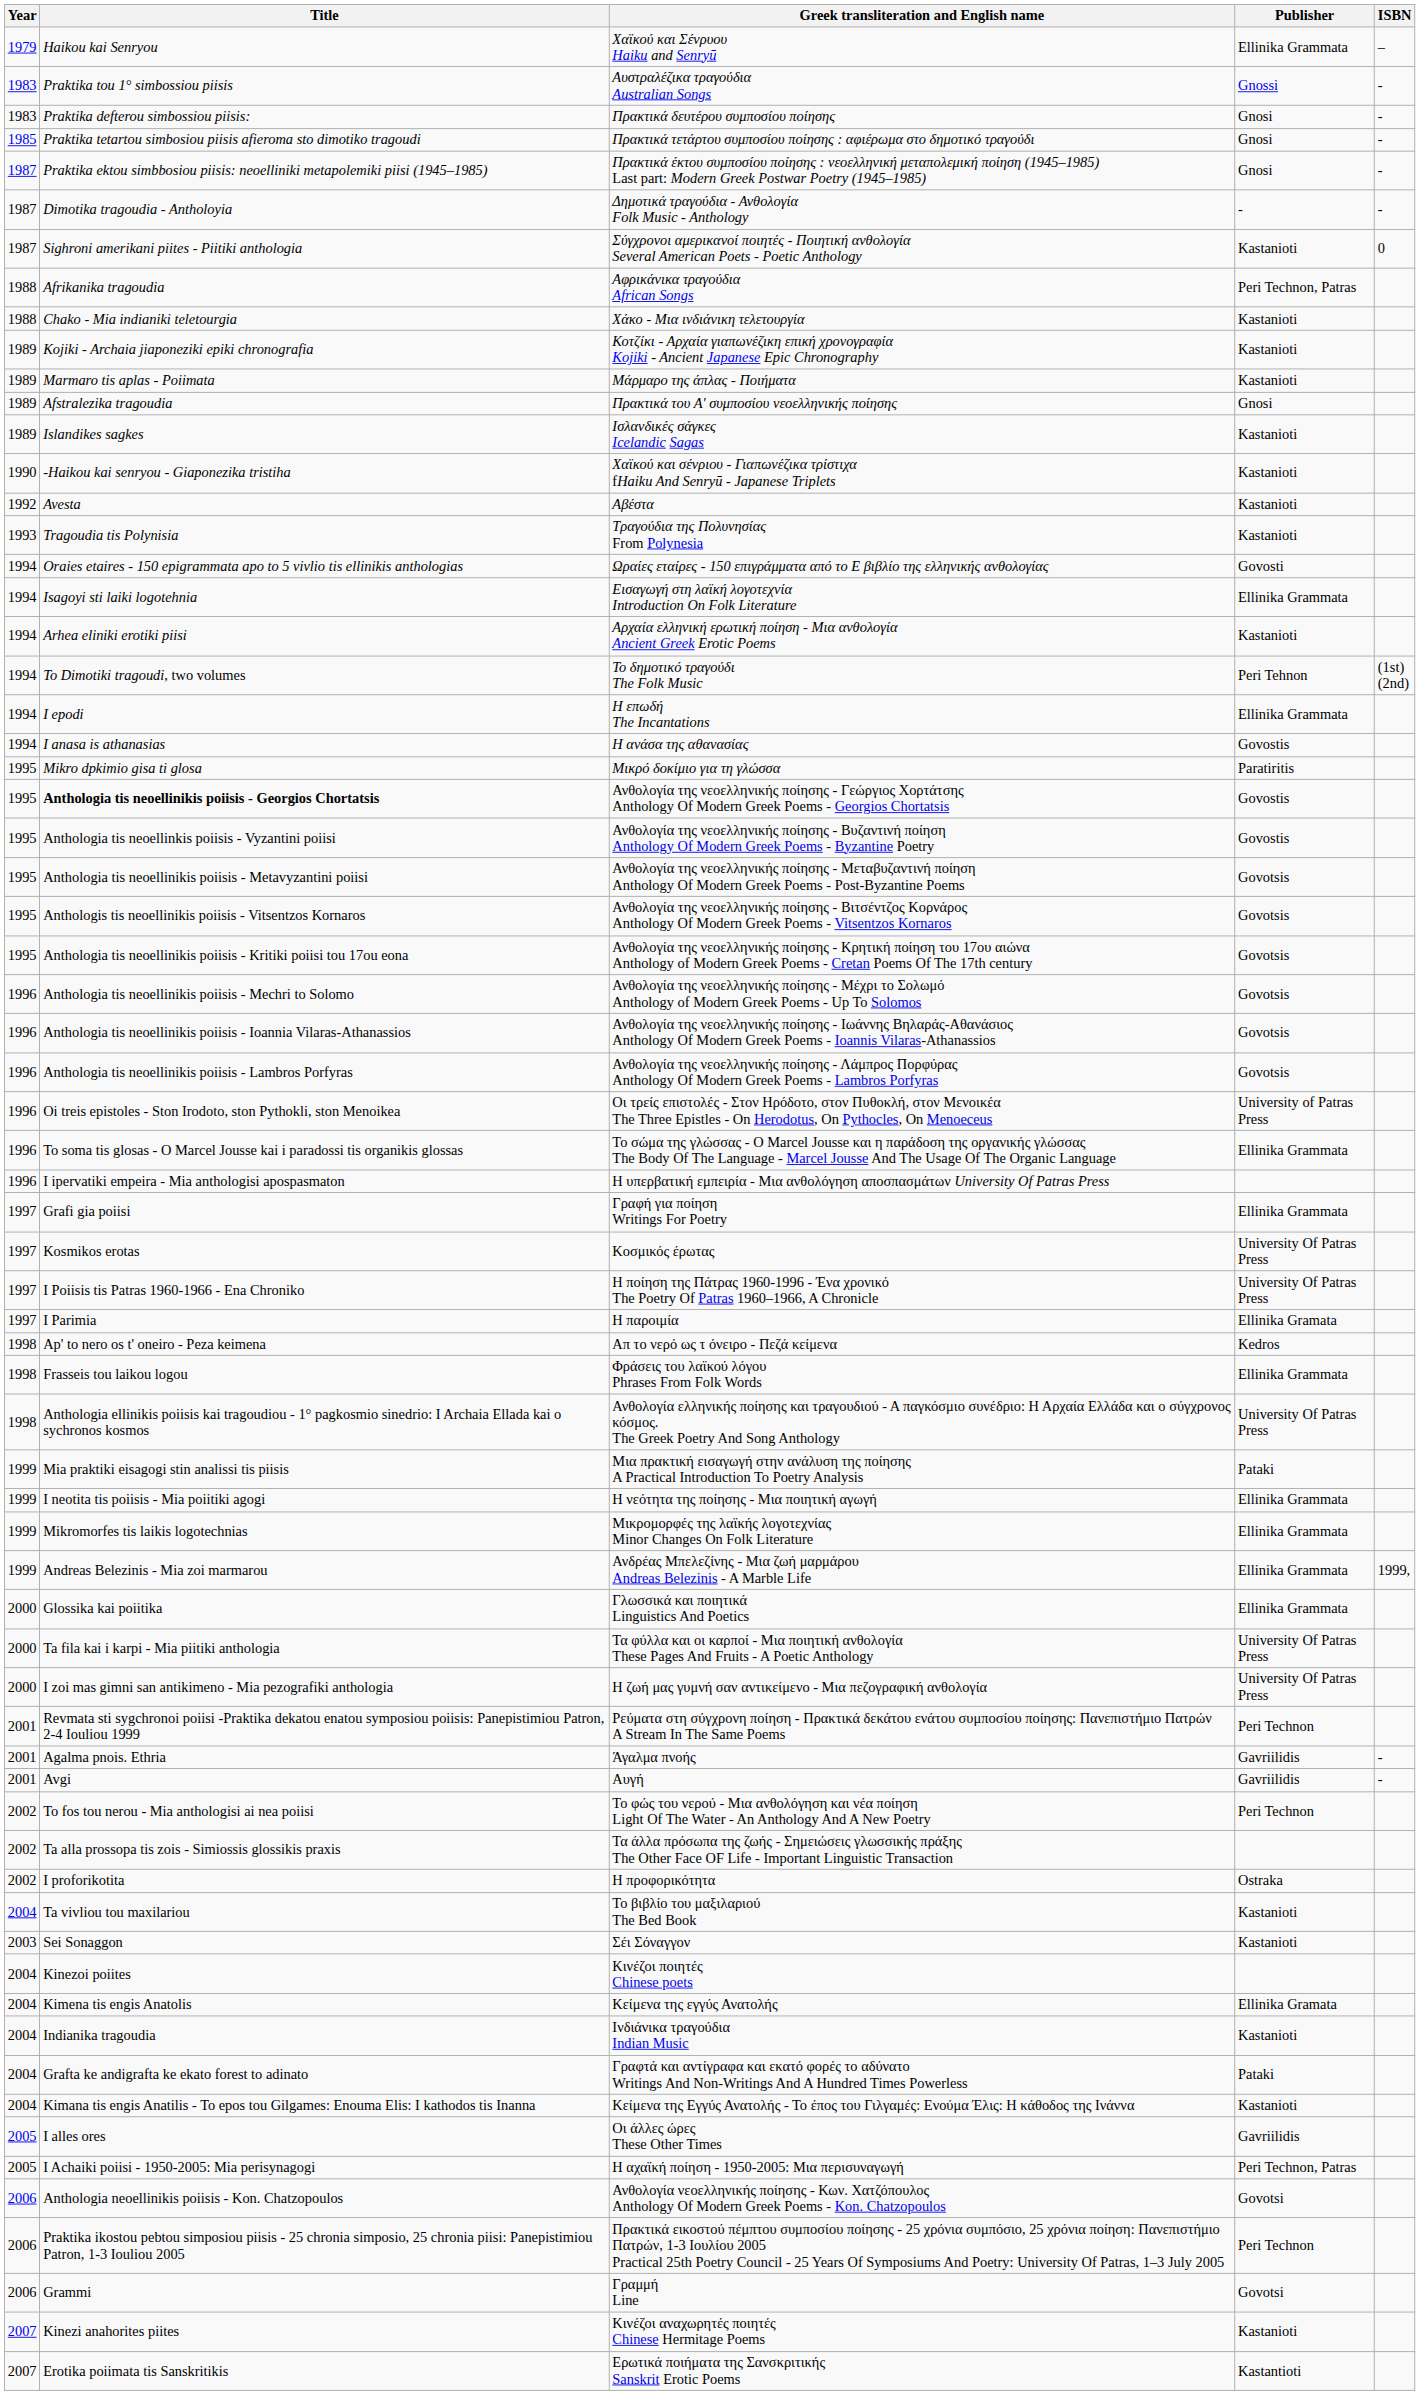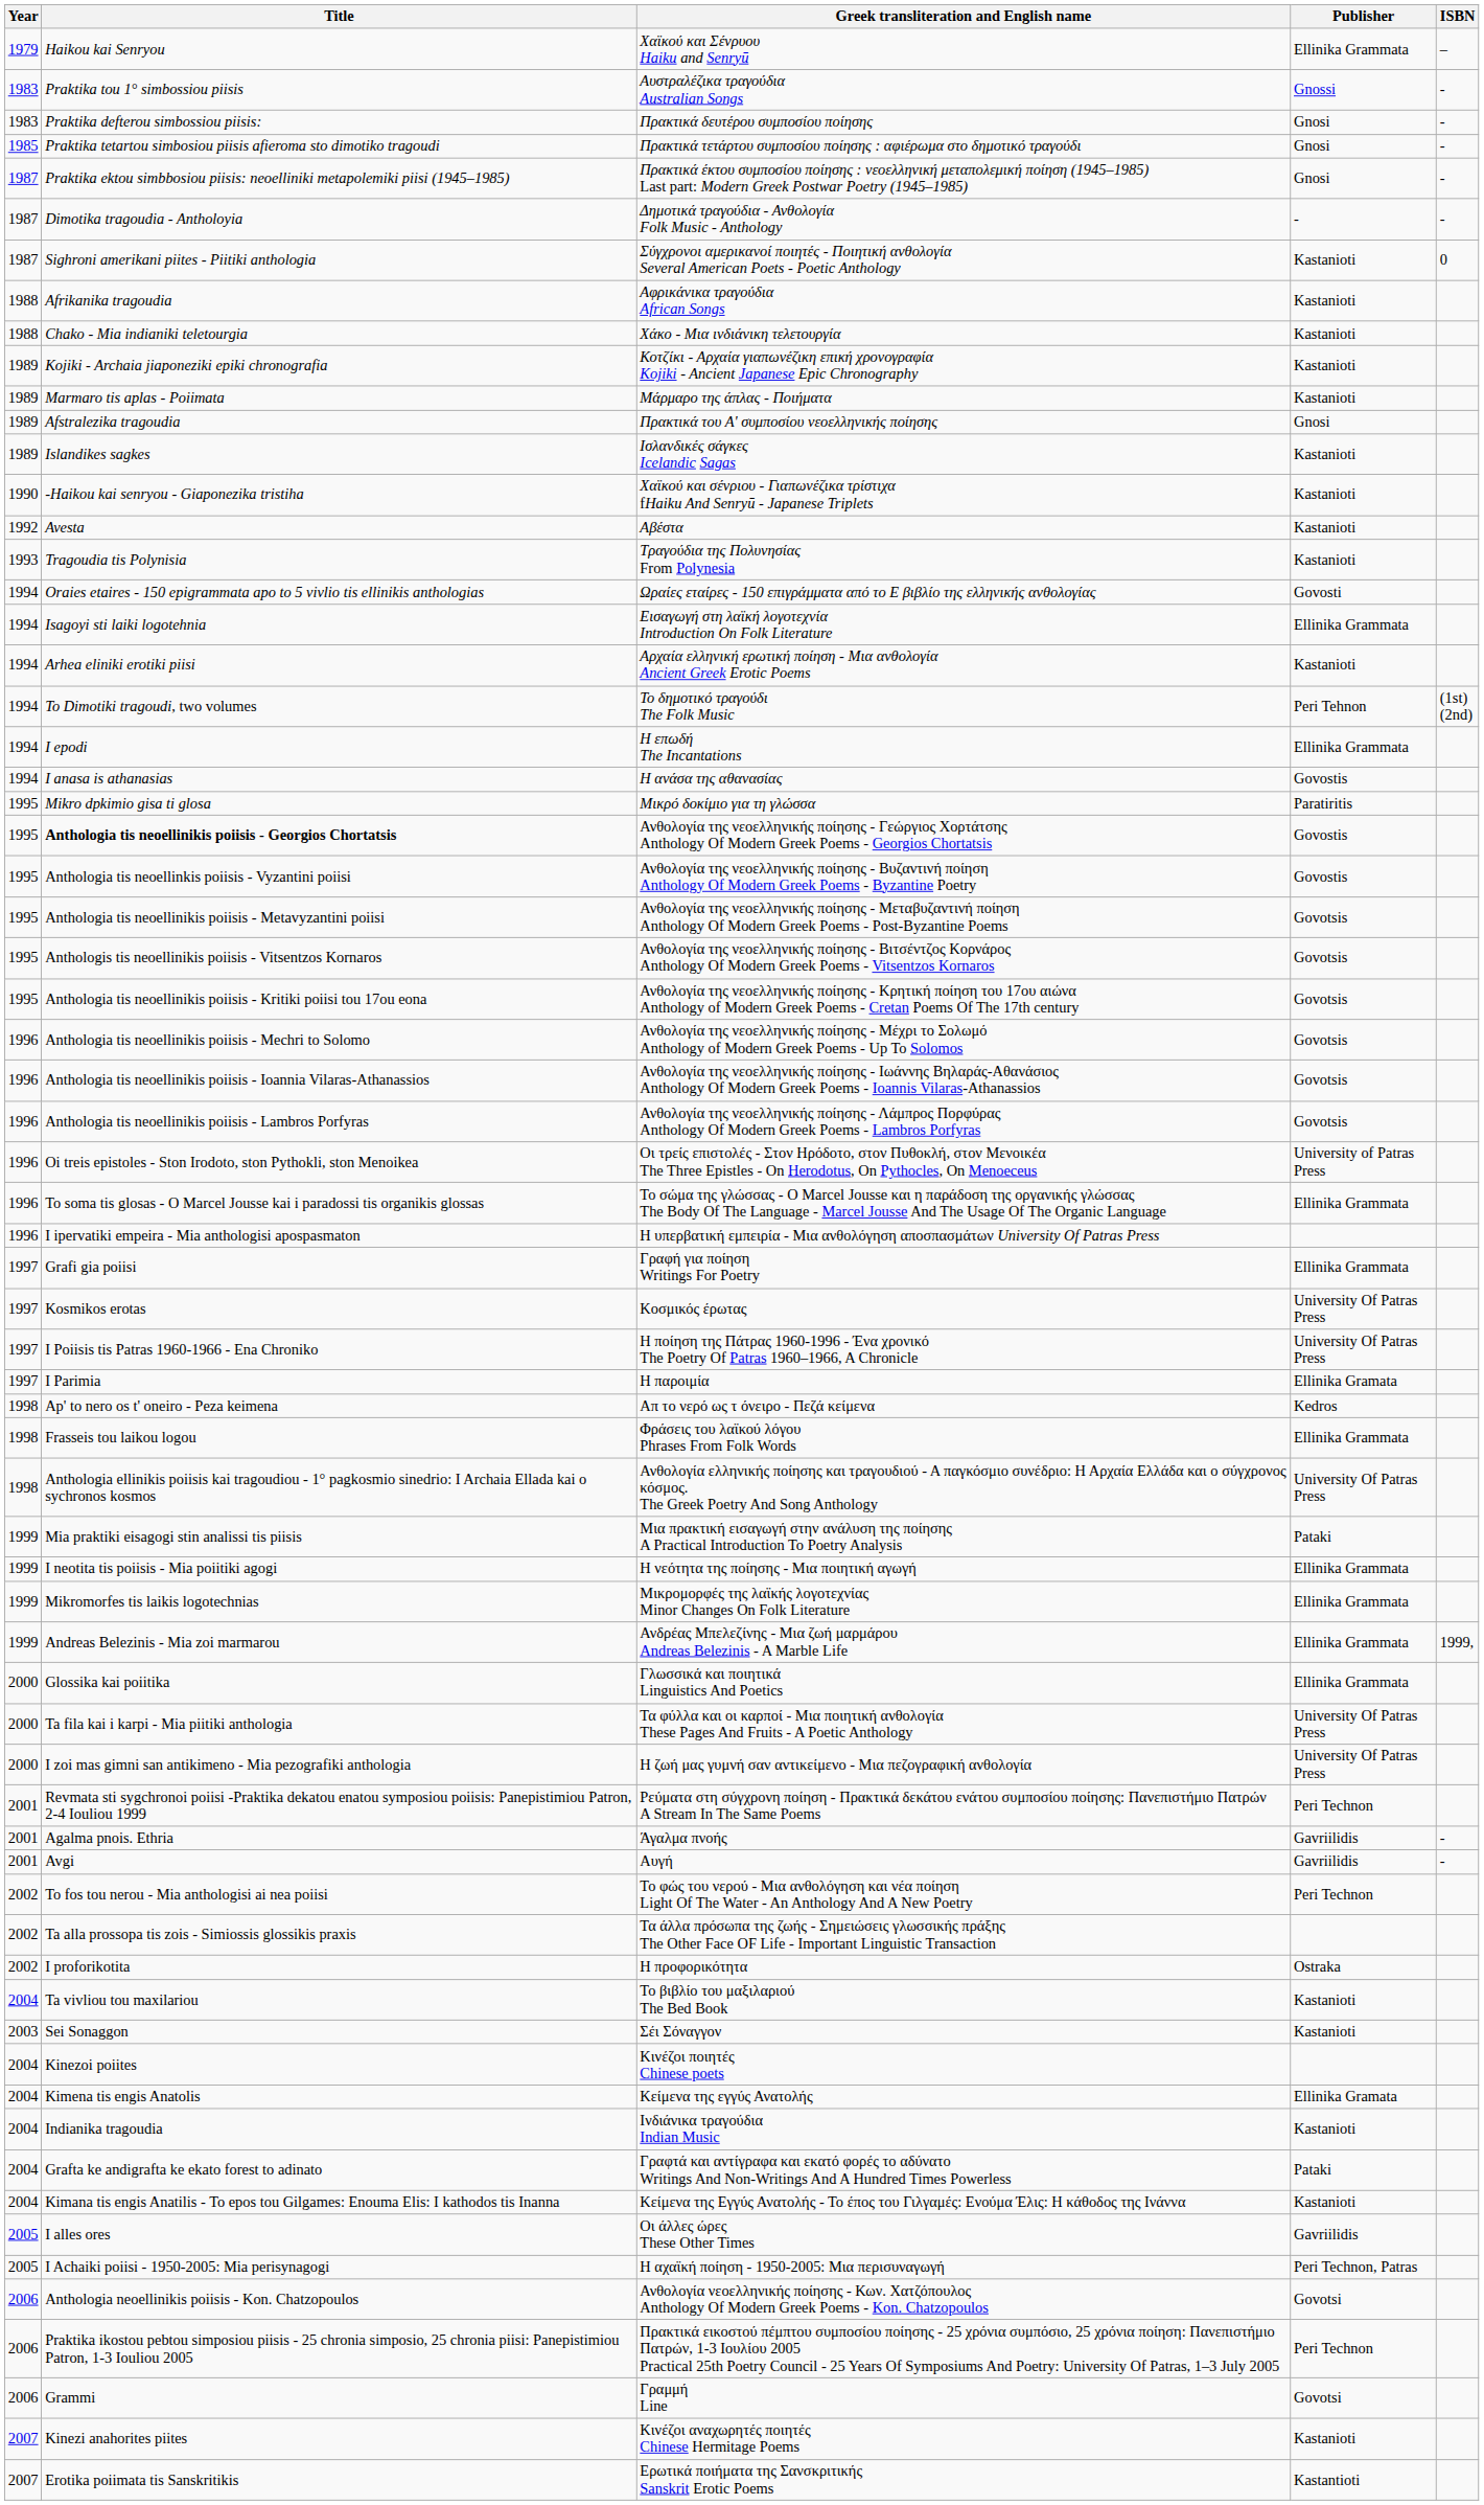Afrikanika tragoudia | Publisher: Peri Technon, Patras -> Kastanioti
